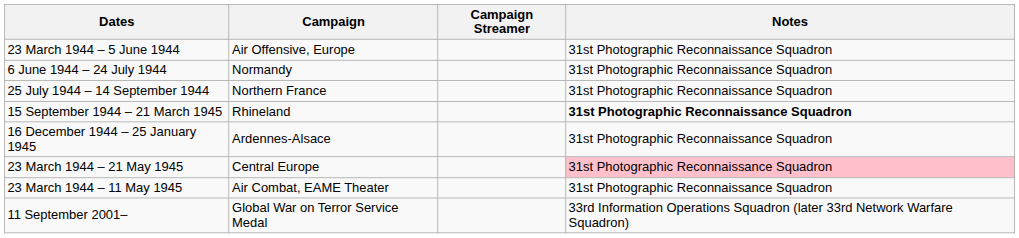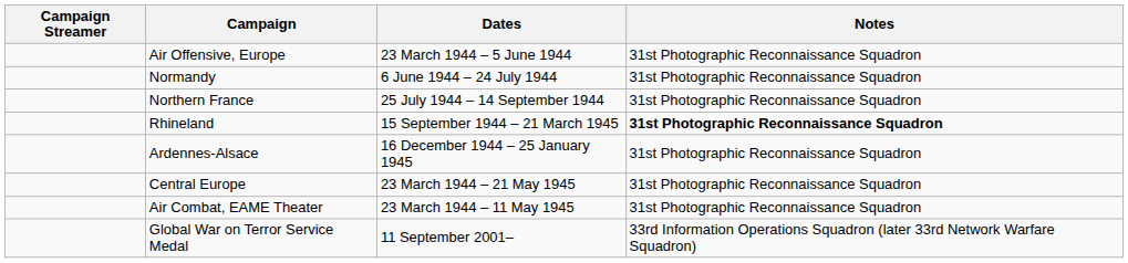columns swapped: Campaign Streamer <-> Dates
Central Europe | Notes: pink background -> no background
